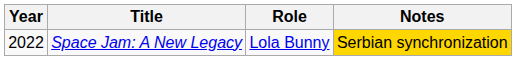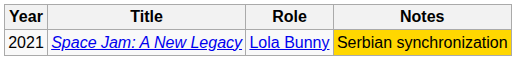Space Jam: A New Legacy | Year: 2022 -> 2021
